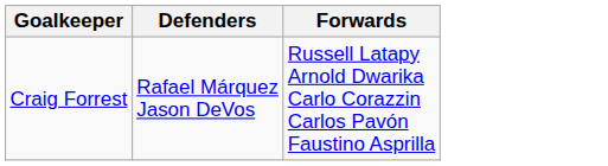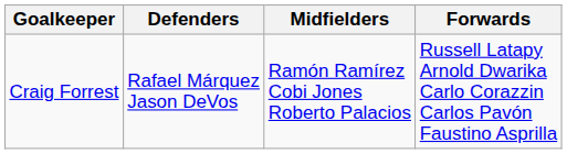+ column: Midfielders | Ramón Ramírez Cobi Jones Roberto Palacios
